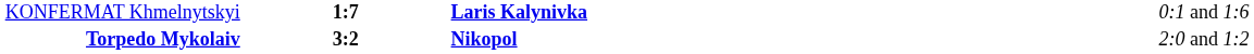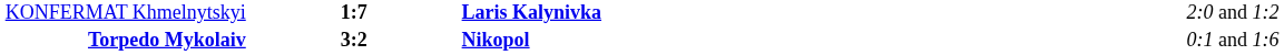KONFERMAT Khmelnytskyi | column 4: 0:1 and 1:6 -> 2:0 and 1:2
Torpedo Mykolaiv | column 4: 2:0 and 1:2 -> 0:1 and 1:6
